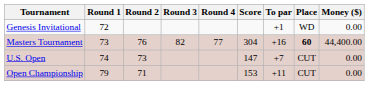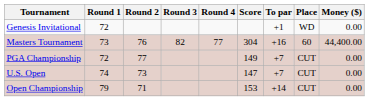Masters Tournament | Place: bold -> normal
+ row: PGA Championship | 72 | 77 | 149 | +7 | CUT | 0.00
Open Championship | To par: +11 -> +14
